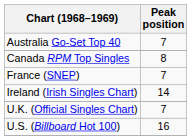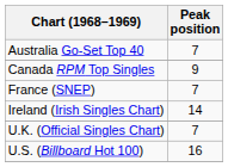Canada RPM Top Singles | Peak position: 8 -> 9
